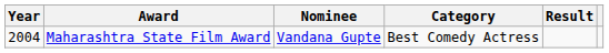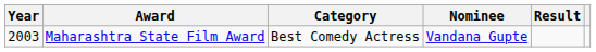columns swapped: Category <-> Nominee
Maharashtra State Film Award | Year: 2004 -> 2003
